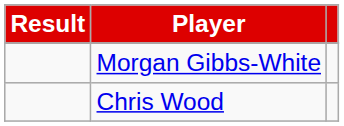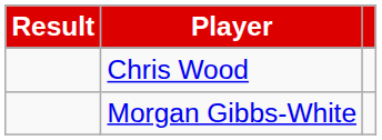rows swapped: Chris Wood <-> Morgan Gibbs-White
